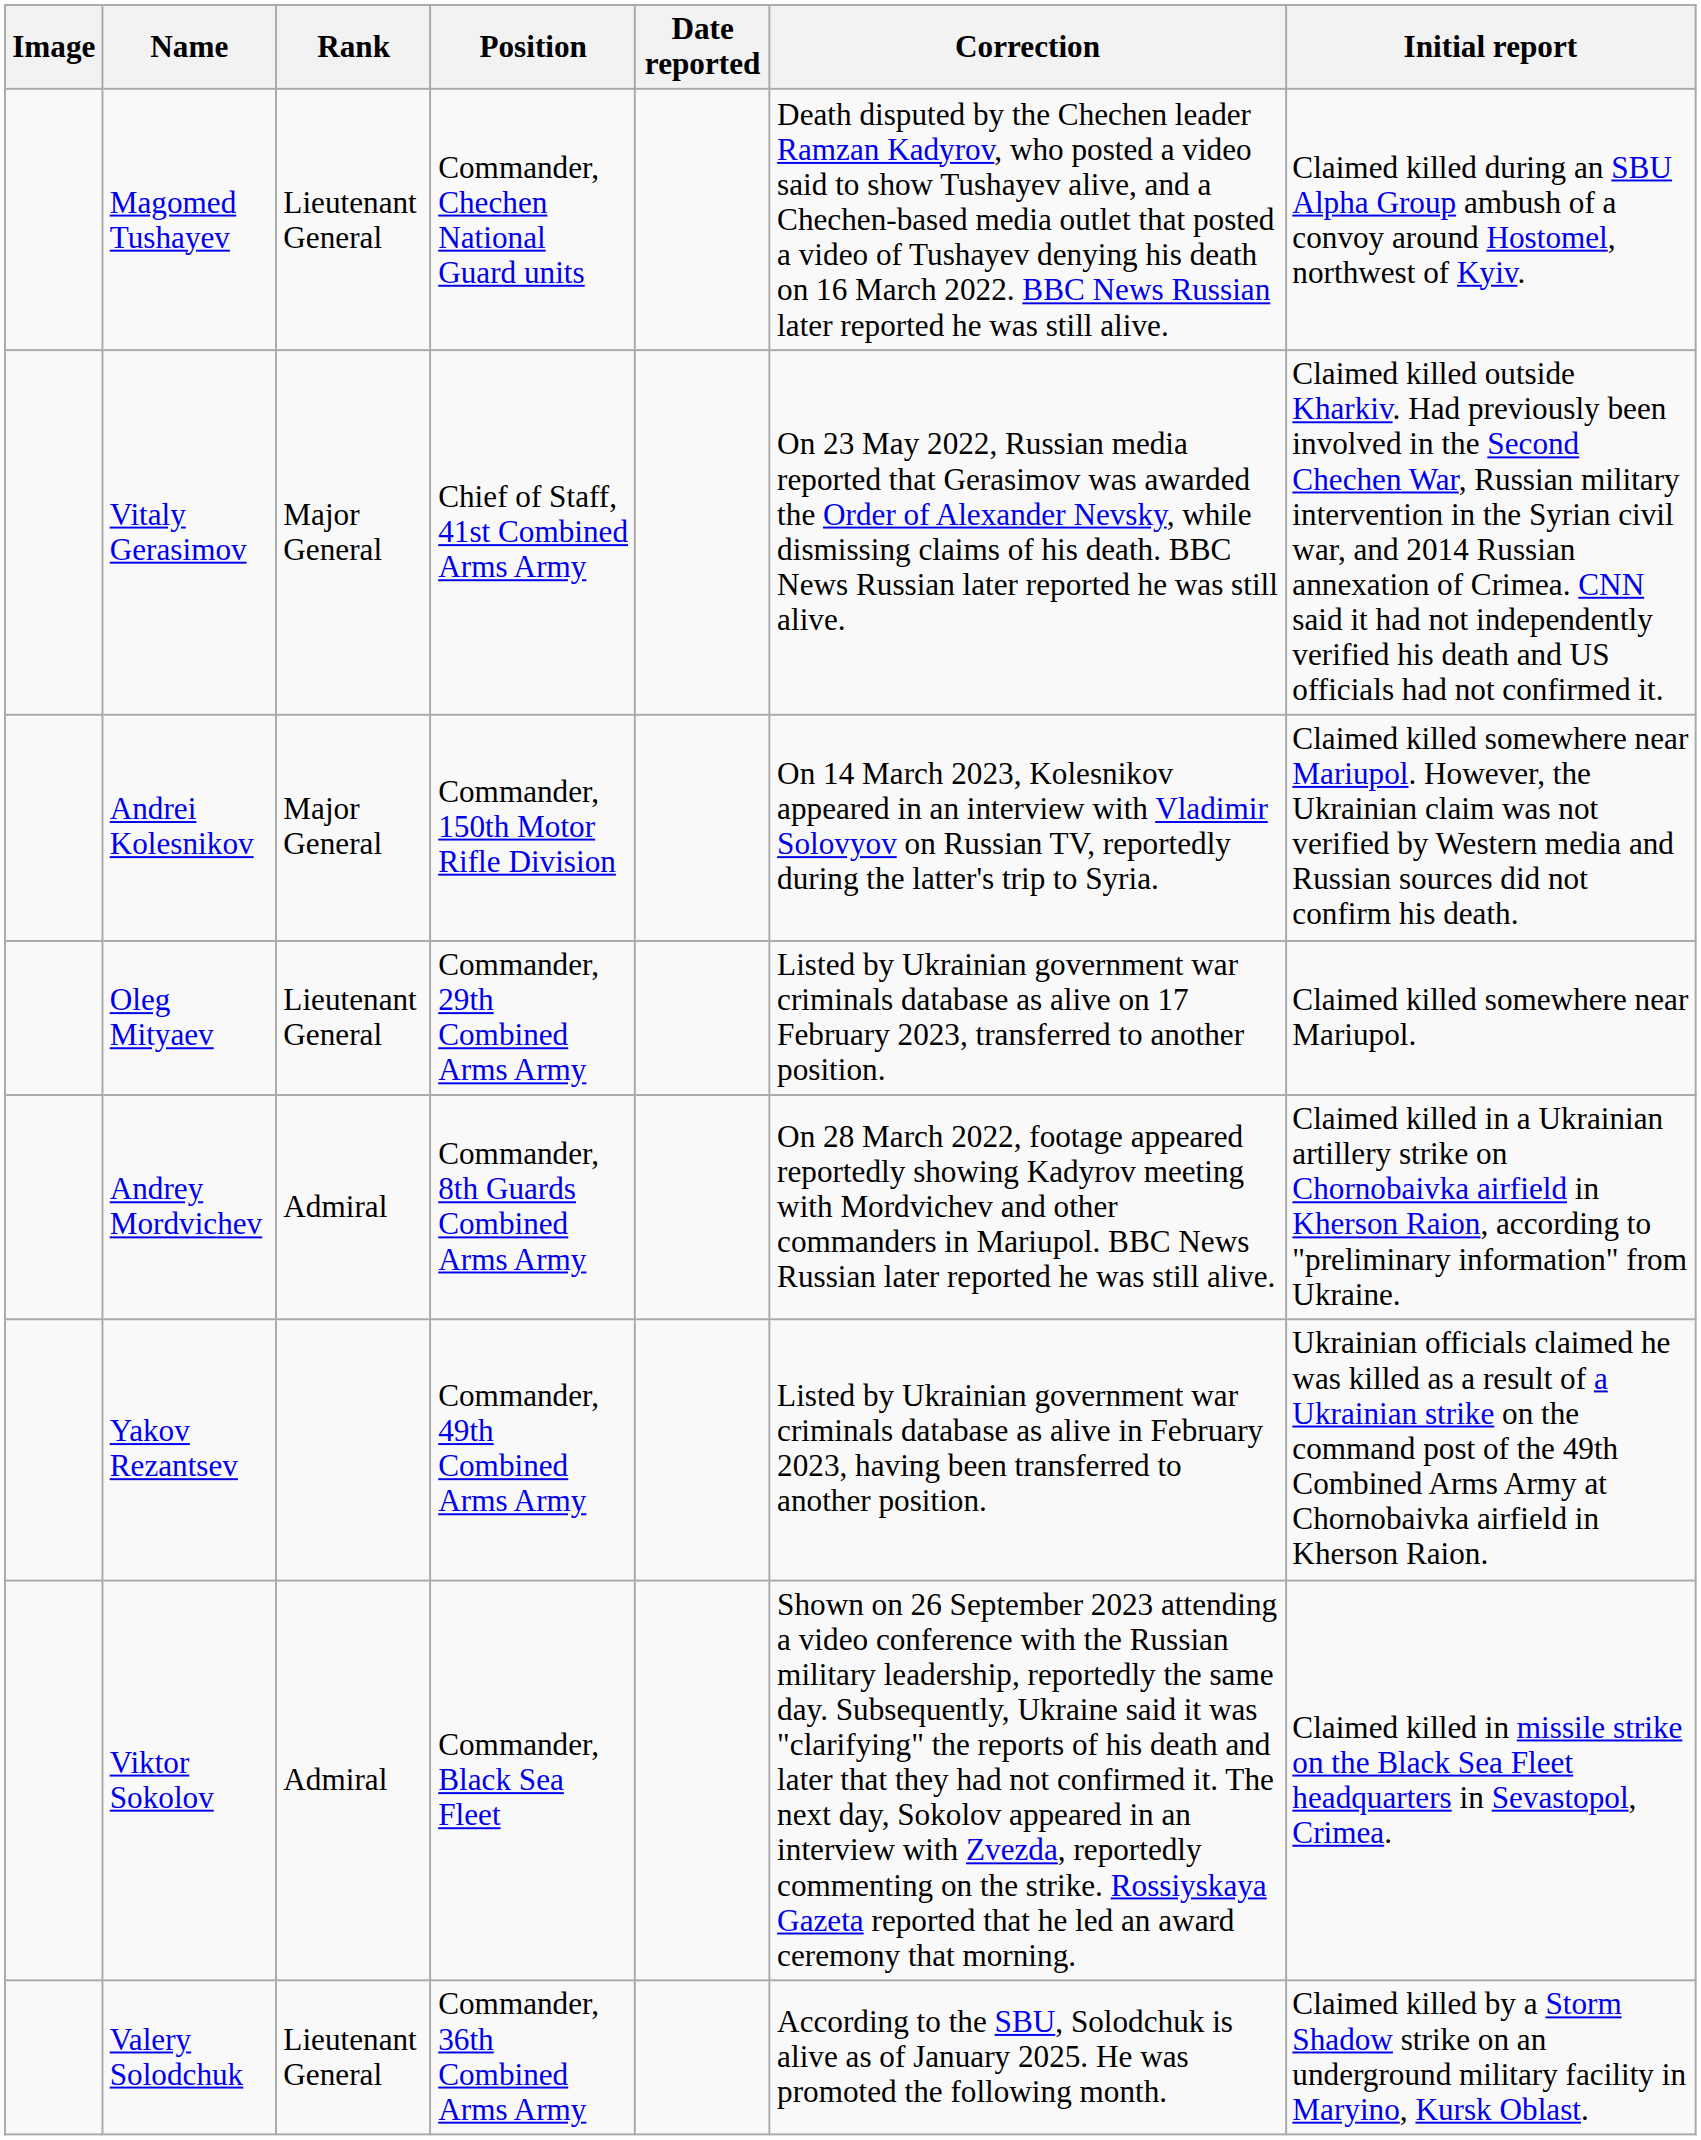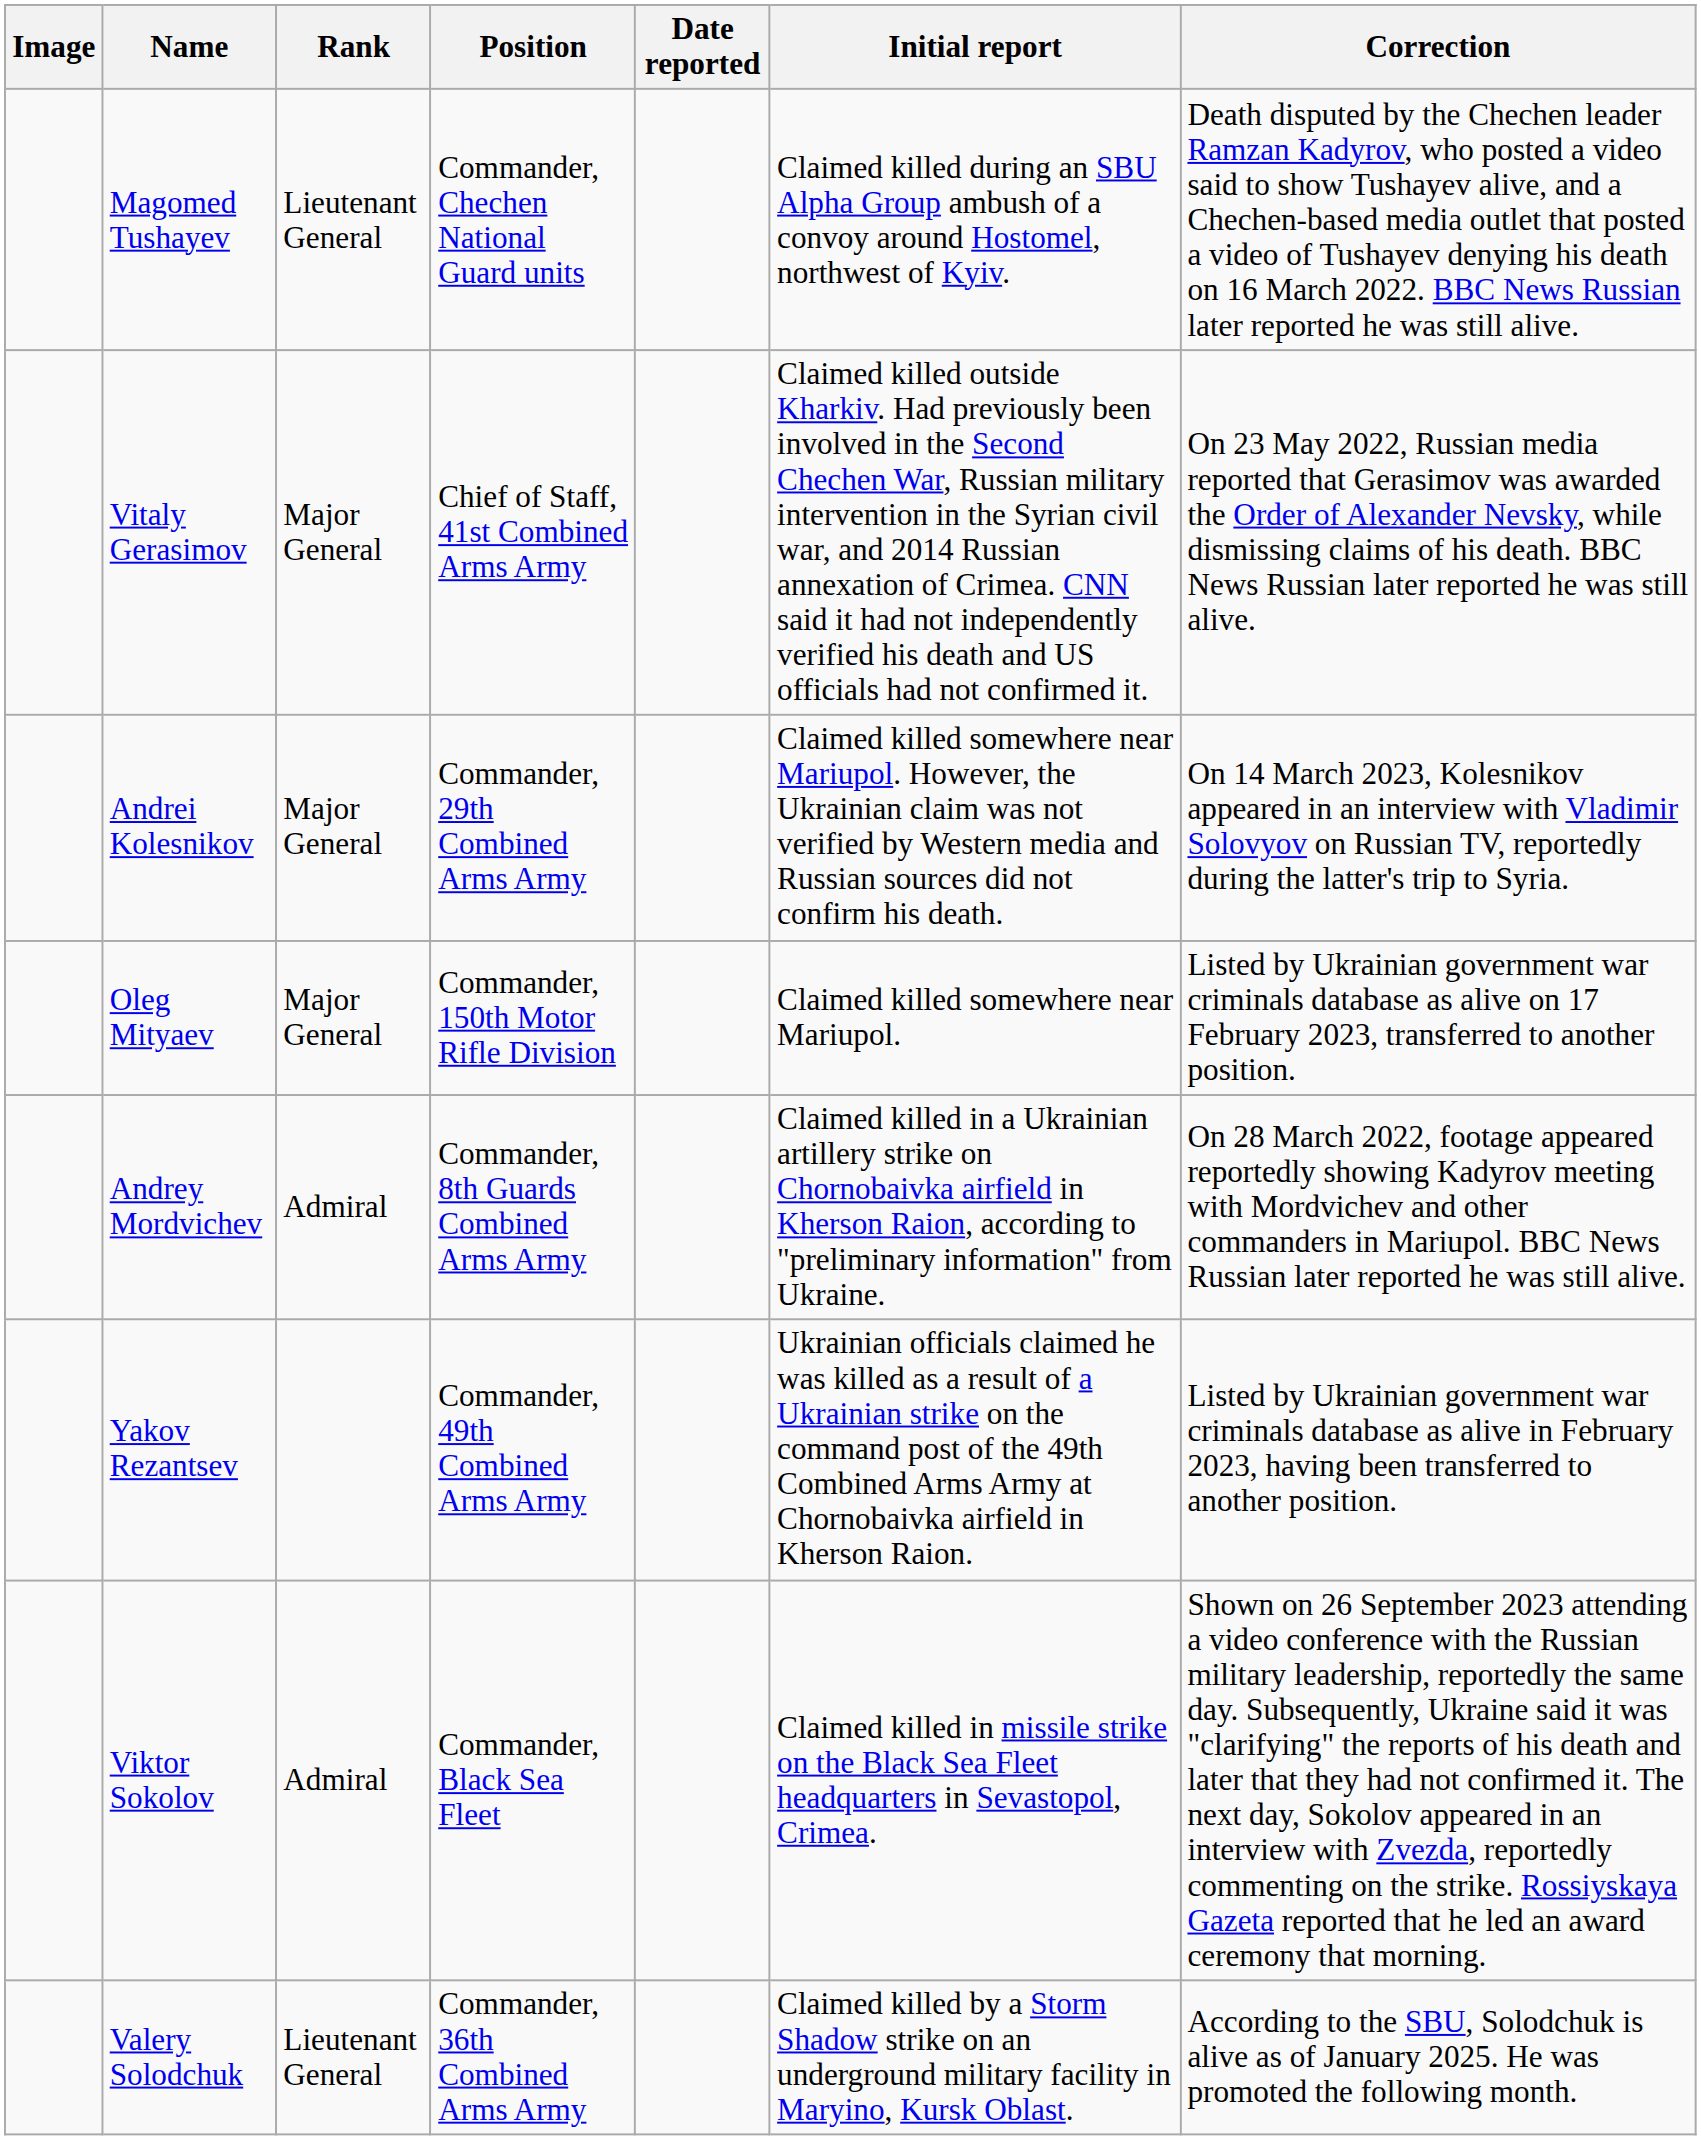columns swapped: Initial report <-> Correction
Andrei Kolesnikov | Position: Commander, 150th Motor Rifle Division -> Commander, 29th Combined Arms Army
Oleg Mityaev | Rank: Lieutenant General -> Major General
Oleg Mityaev | Position: Commander, 29th Combined Arms Army -> Commander, 150th Motor Rifle Division
